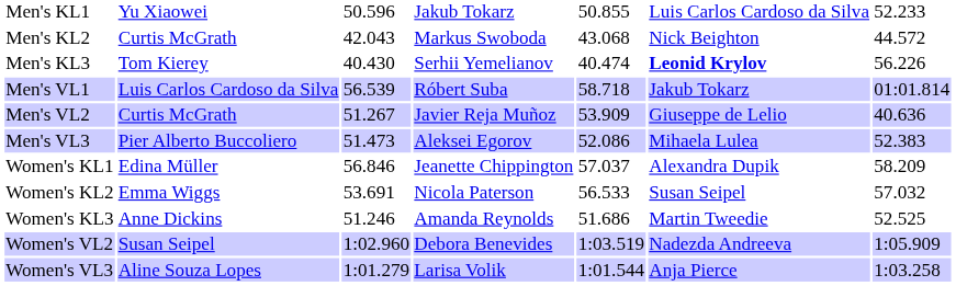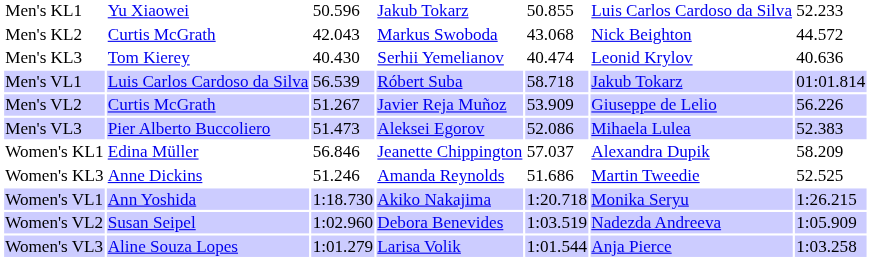Men's KL3 | column 6: bold -> normal
Men's KL3 | column 7: 56.226 -> 40.636
Men's VL2 | column 7: 40.636 -> 56.226
- row: Women's KL2 | Emma Wiggs | 53.691 | Nicola Paterson | 56.533 | Susan Seipel | 57.032
+ row: Women's VL1 | Ann Yoshida | 1:18.730 | Akiko Nakajima | 1:20.718 | Monika Seryu | 1:26.215
